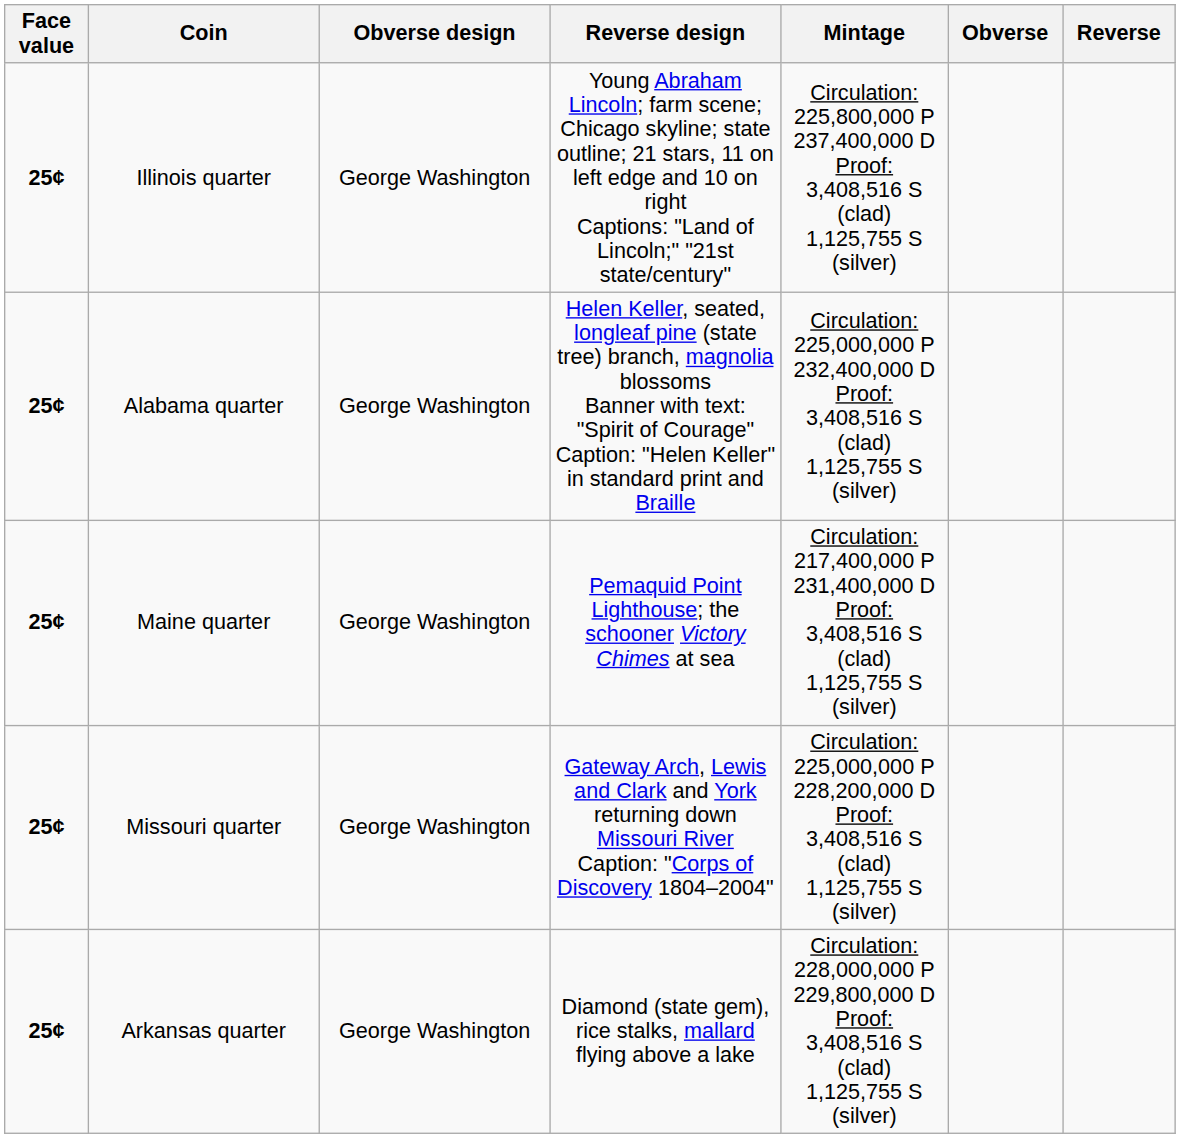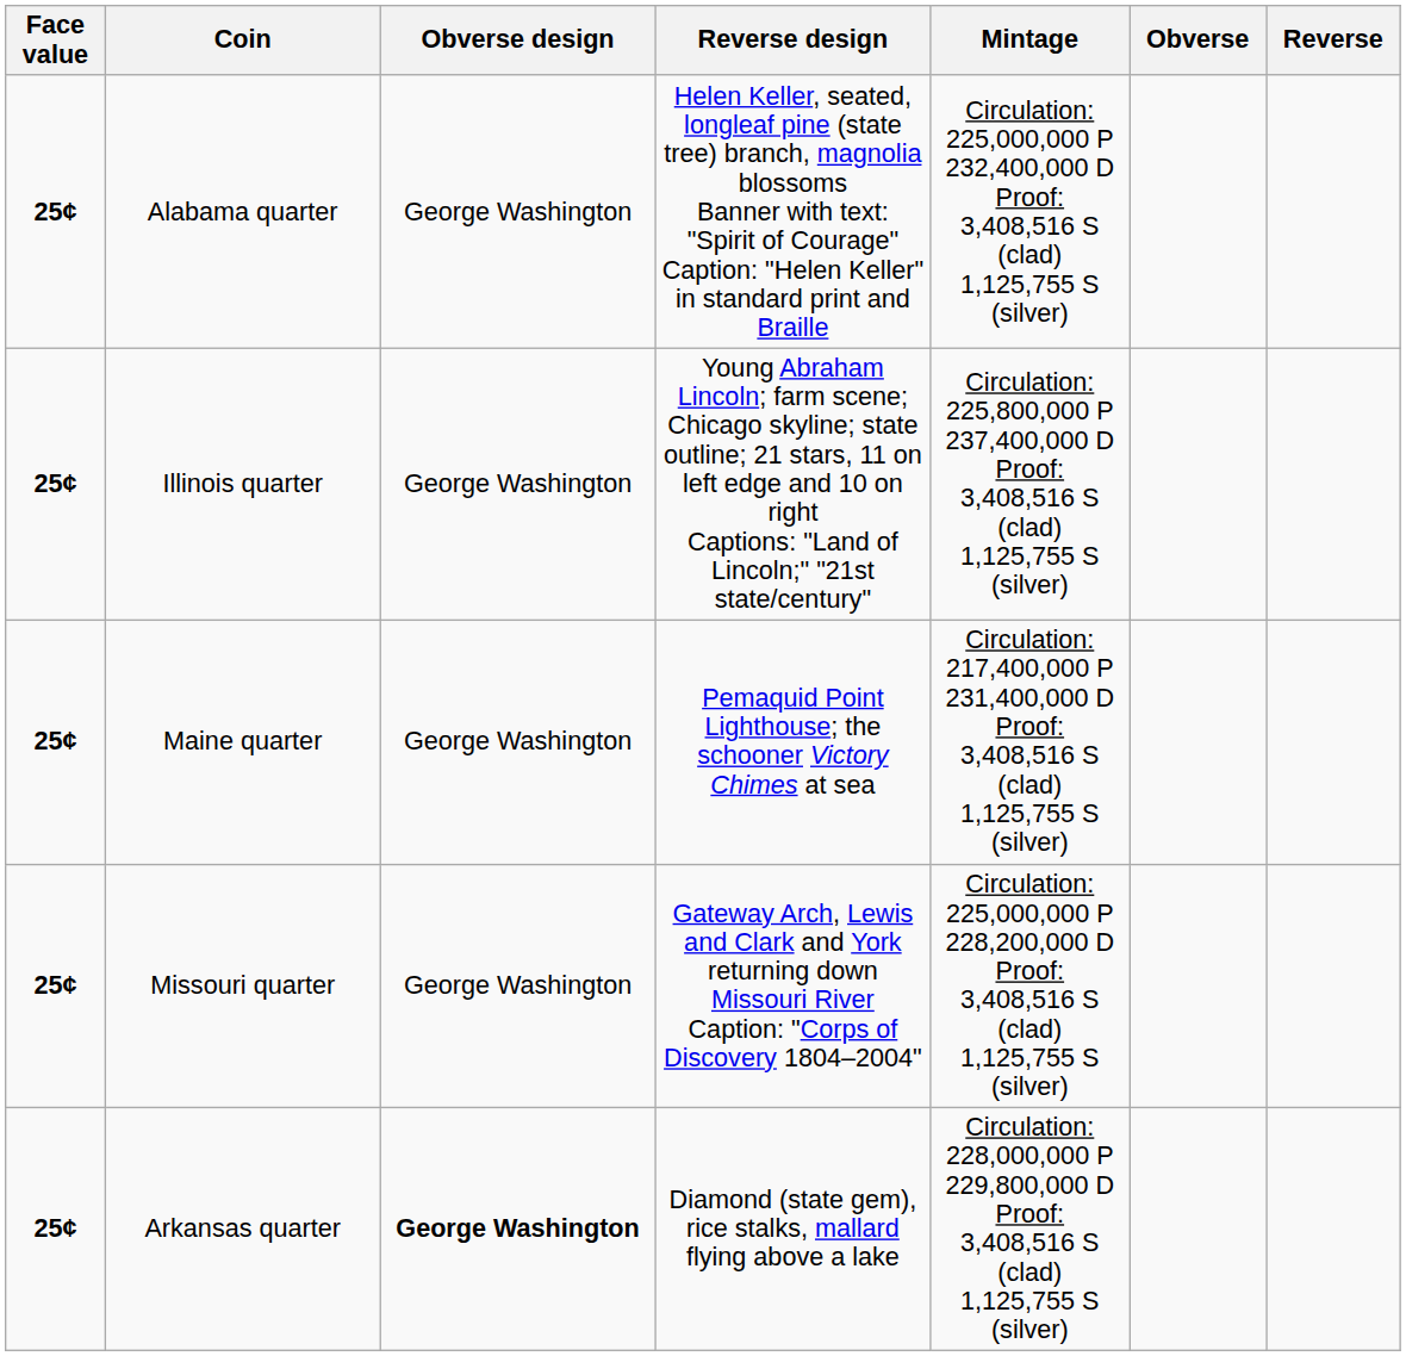rows swapped: Illinois quarter <-> Alabama quarter
Arkansas quarter | Obverse design: normal -> bold
